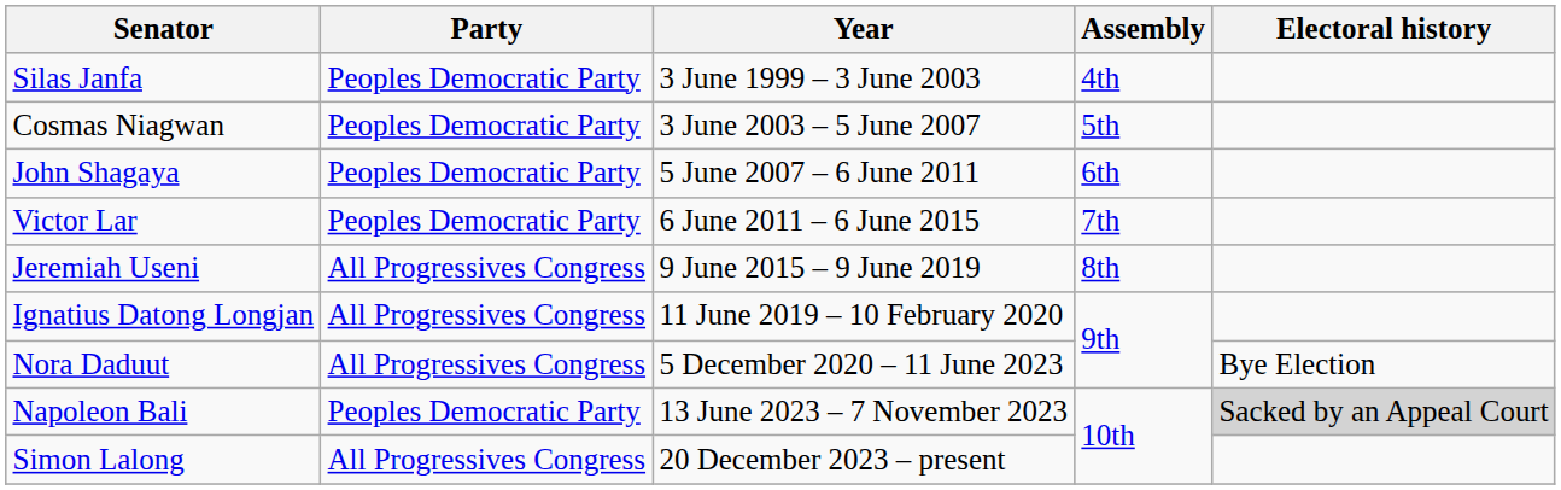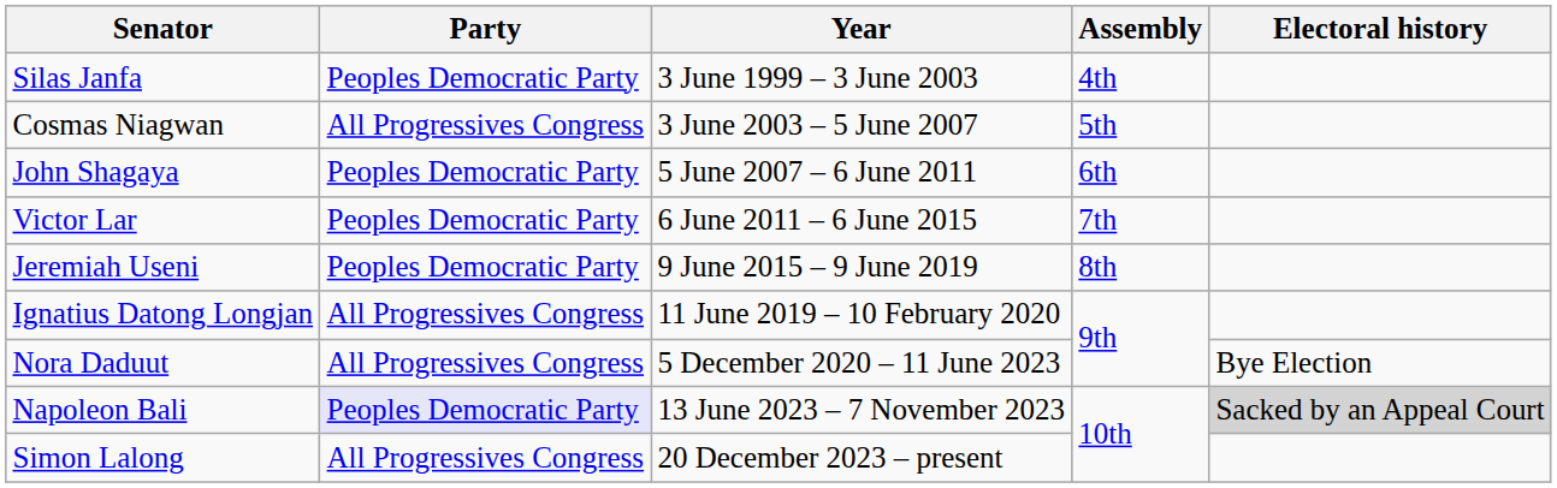Cosmas Niagwan | Party: Peoples Democratic Party -> All Progressives Congress
Jeremiah Useni | Party: All Progressives Congress -> Peoples Democratic Party
Napoleon Bali | Party: no background -> lavender background
